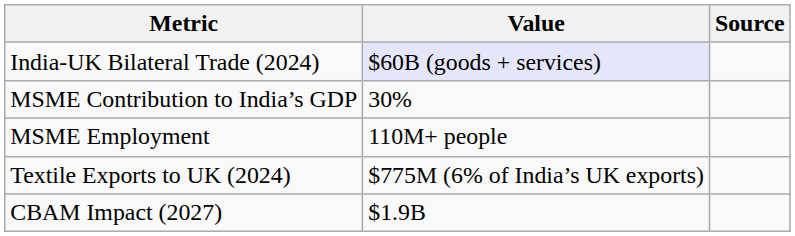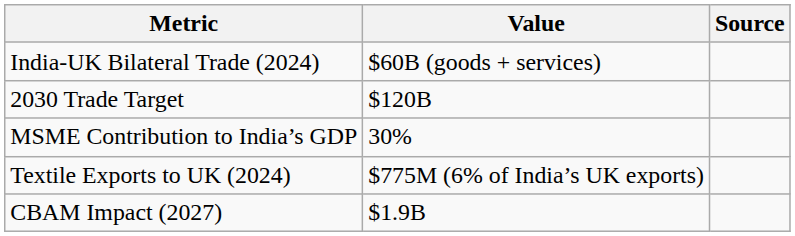India-UK Bilateral Trade (2024) | Value: lavender background -> no background
+ row: 2030 Trade Target | $120B
- row: MSME Employment | 110M+ people
